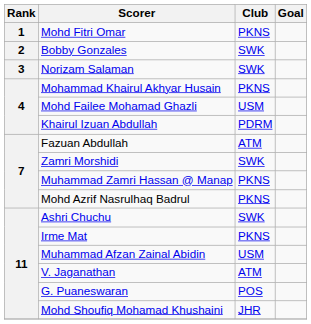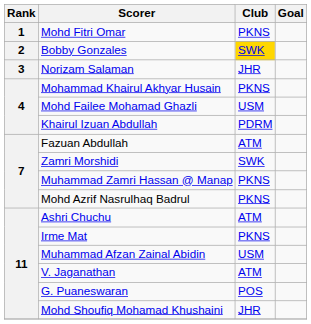Bobby Gonzales | Club: no background -> gold background
Norizam Salaman | Club: SWK -> JHR
Ashri Chuchu | Club: SWK -> ATM
